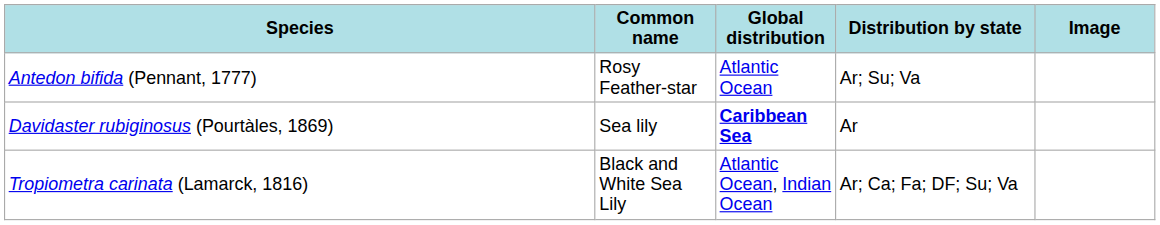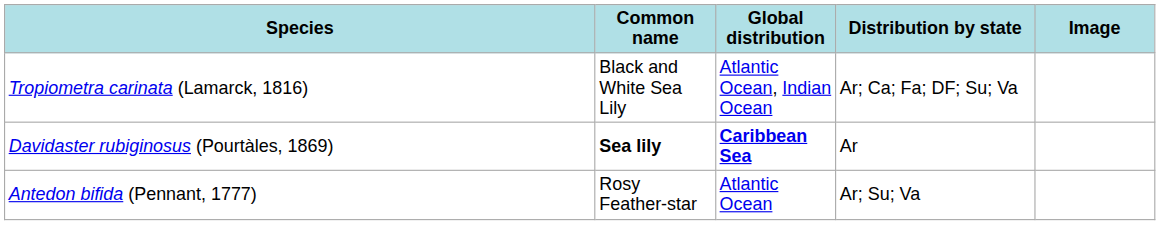rows swapped: Antedon bifida (Pennant, 1777) <-> Tropiometra carinata (Lamarck, 1816)
Davidaster rubiginosus (Pourtàles, 1869) | Common name: normal -> bold
